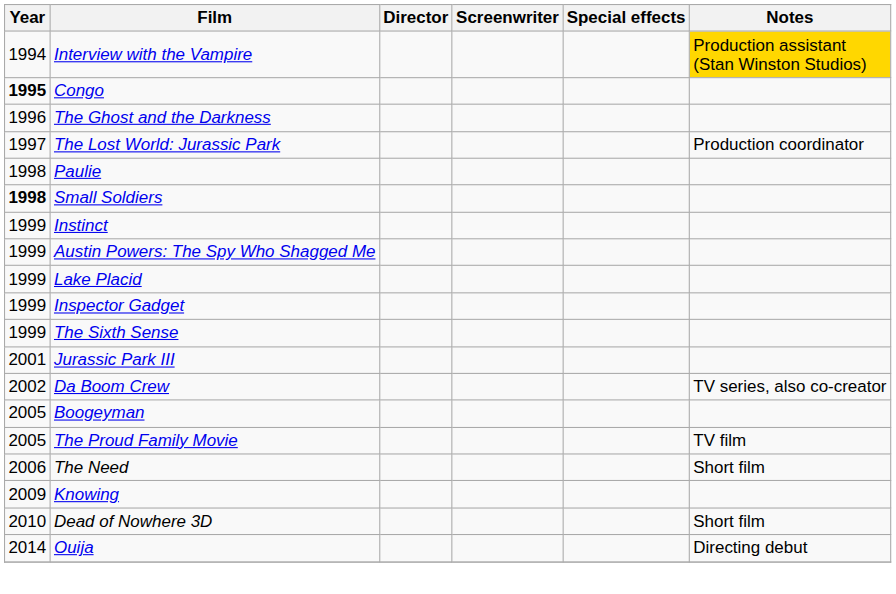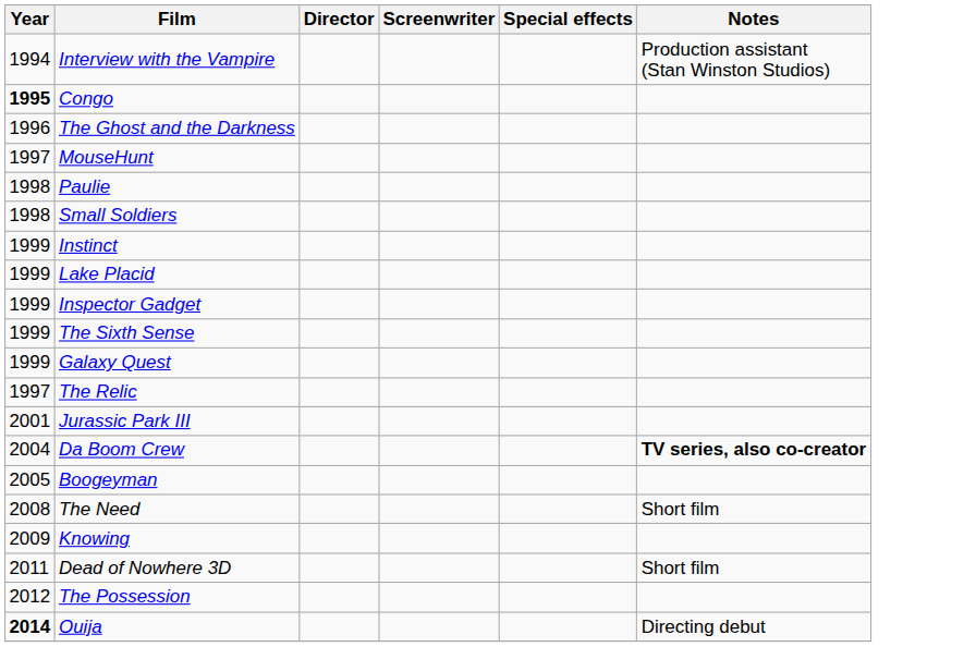Interview with the Vampire | Notes: gold background -> no background
- row: 1997 | The Lost World: Jurassic Park | Production coordinator
+ row: 1997 | MouseHunt
Small Soldiers | Year: bold -> normal
- row: 1999 | Austin Powers: The Spy Who Shagged Me
+ row: 1999 | Galaxy Quest
+ row: 1997 | The Relic
Da Boom Crew | Year: 2002 -> 2004
Da Boom Crew | Notes: normal -> bold
- row: 2005 | The Proud Family Movie | TV film
The Need | Year: 2006 -> 2008
Dead of Nowhere 3D | Year: 2010 -> 2011
+ row: 2012 | The Possession
Ouija | Year: normal -> bold
